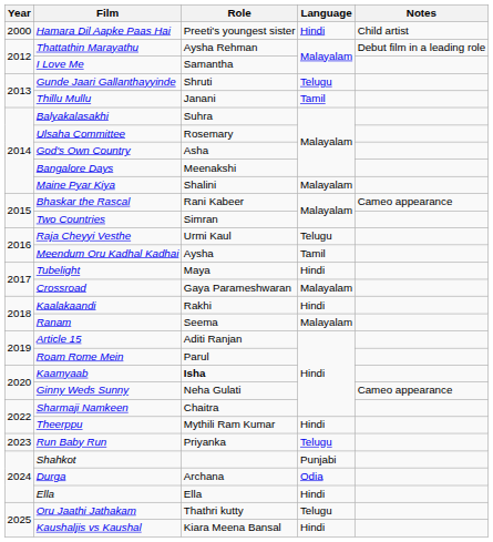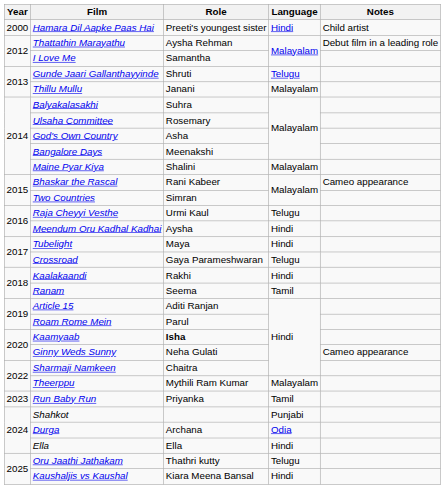Thillu Mullu | Language: Tamil -> Malayalam
Meendum Oru Kadhal Kadhai | Language: Tamil -> Hindi
Crossroad | Language: Malayalam -> Telugu
Ranam | Language: Malayalam -> Tamil
Theerppu | Language: Hindi -> Malayalam
Run Baby Run | Language: Telugu -> Tamil
